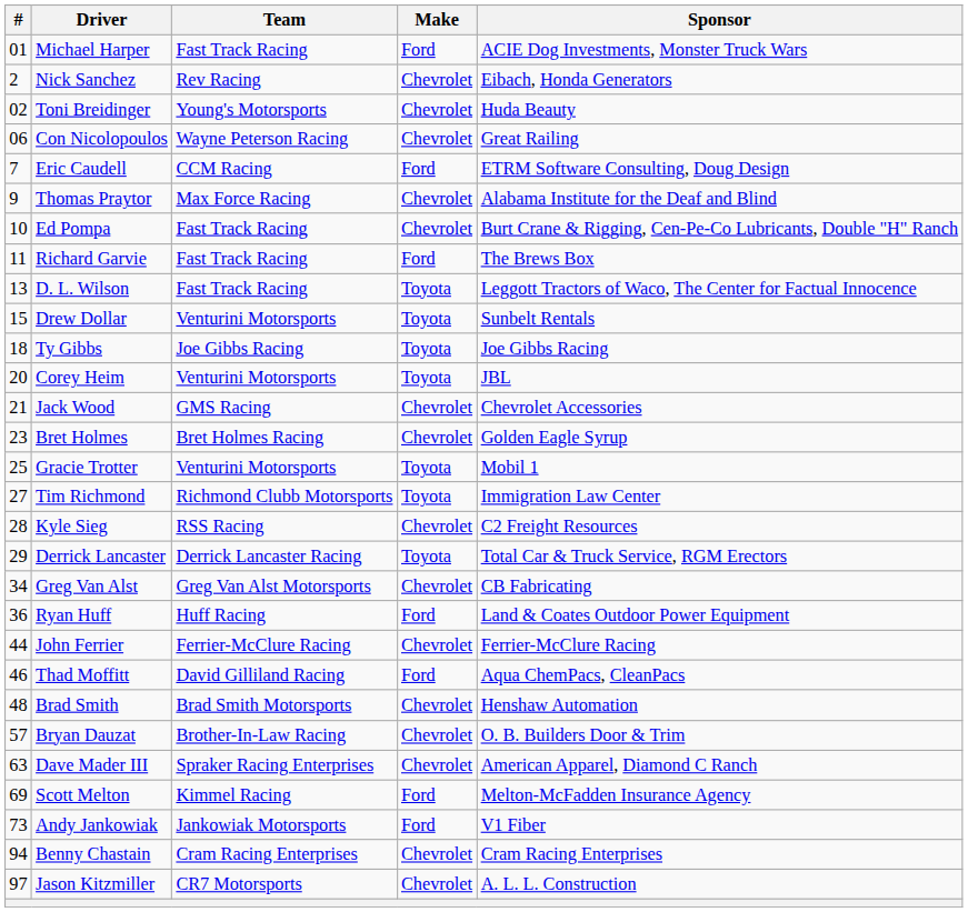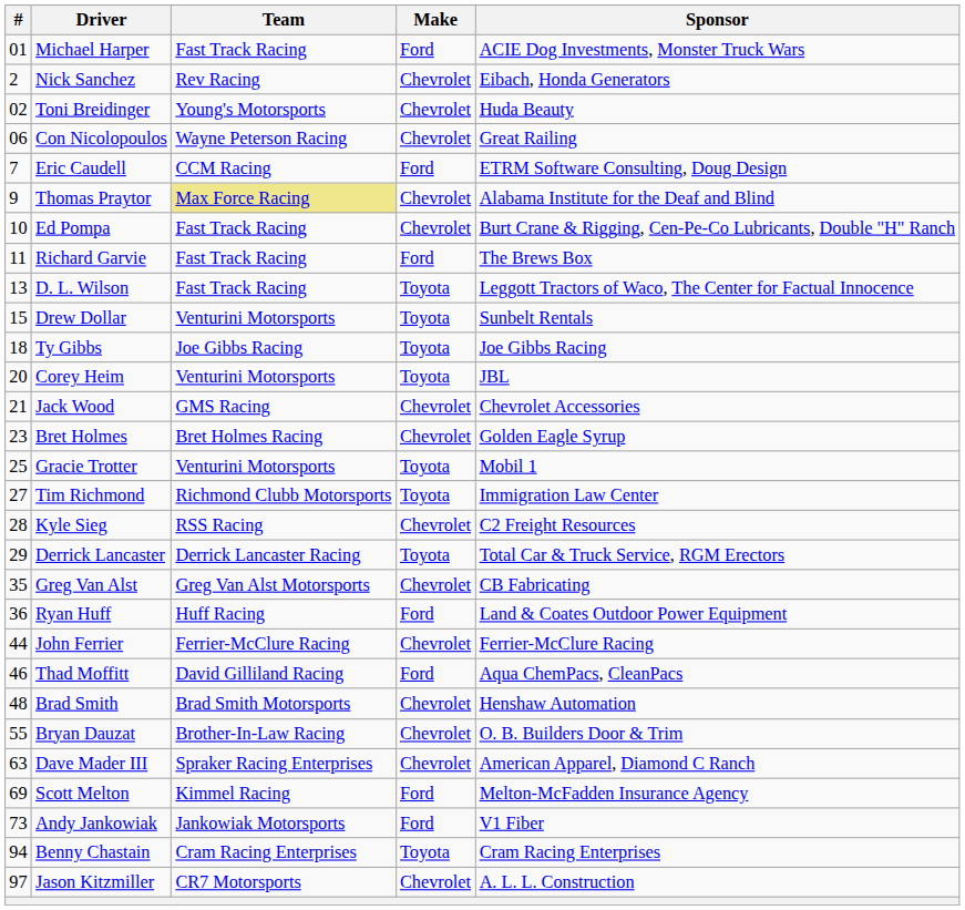Thomas Praytor | Team: no background -> khaki background
Greg Van Alst | #: 34 -> 35
Bryan Dauzat | #: 57 -> 55
Benny Chastain | Make: Chevrolet -> Toyota
